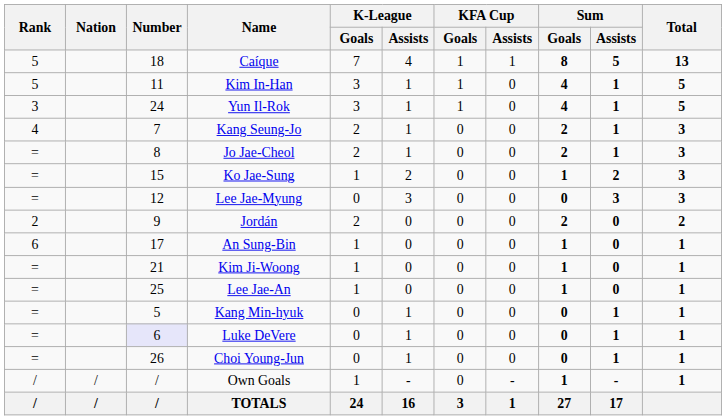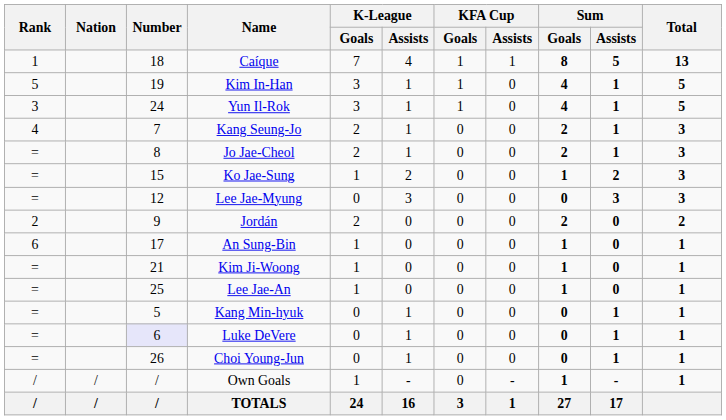Caíque | Rank: 5 -> 1
Kim In-Han | Number: 11 -> 19
